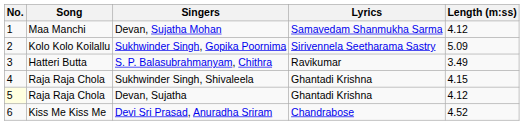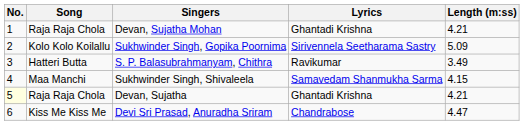Devan, Sujatha Mohan | Song: Maa Manchi -> Raja Raja Chola
Devan, Sujatha Mohan | Lyrics: Samavedam Shanmukha Sarma -> Ghantadi Krishna
Devan, Sujatha Mohan | Length (m:ss): 4.12 -> 4.21
Sukhwinder Singh, Shivaleela | Song: Raja Raja Chola -> Maa Manchi
Sukhwinder Singh, Shivaleela | Lyrics: Ghantadi Krishna -> Samavedam Shanmukha Sarma
Devan, Sujatha | Length (m:ss): 4.12 -> 4.21
Devi Sri Prasad, Anuradha Sriram | Length (m:ss): 4.52 -> 4.47
